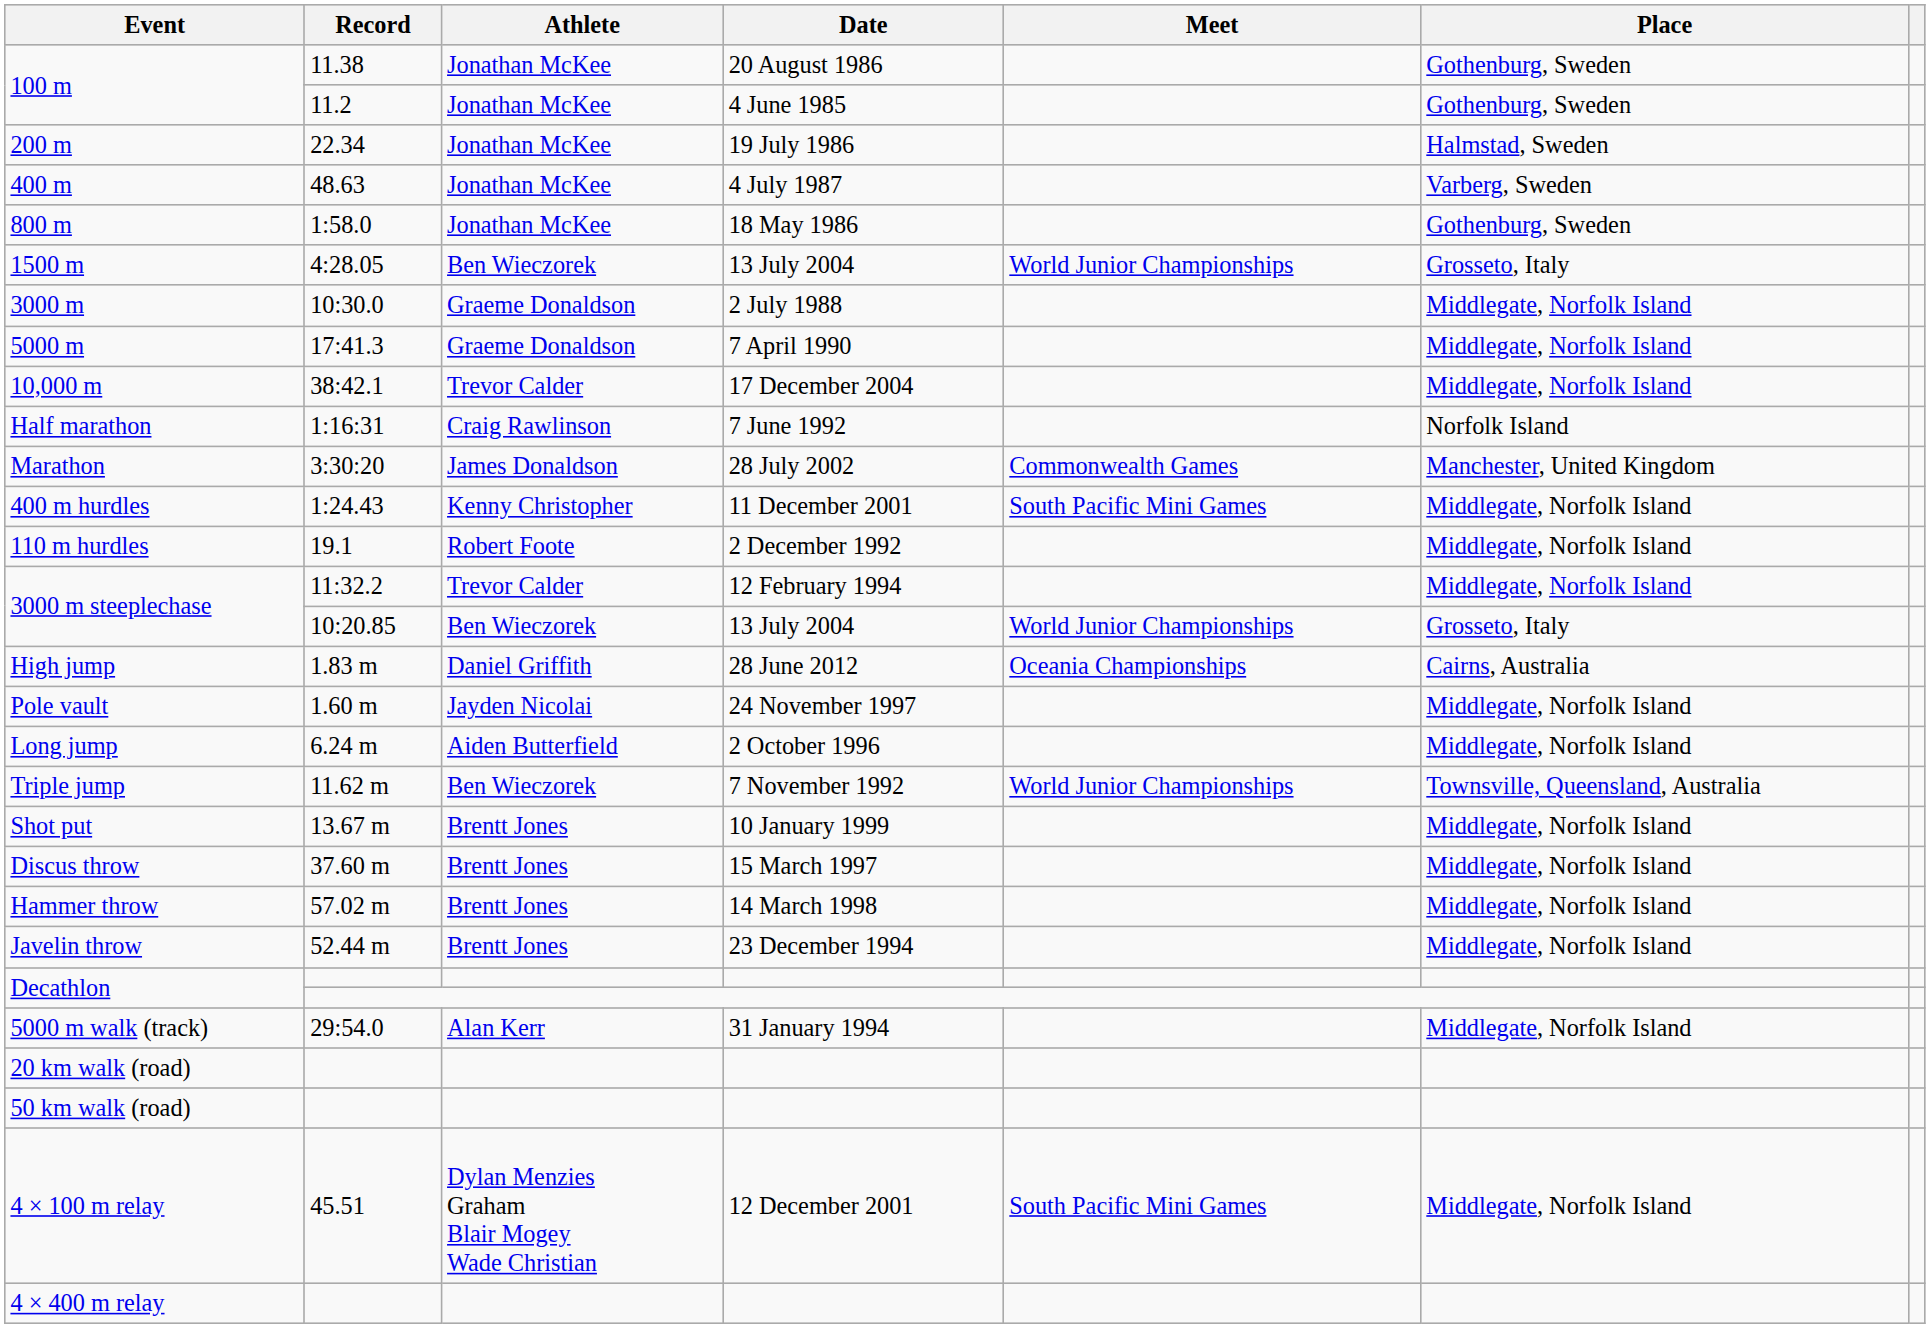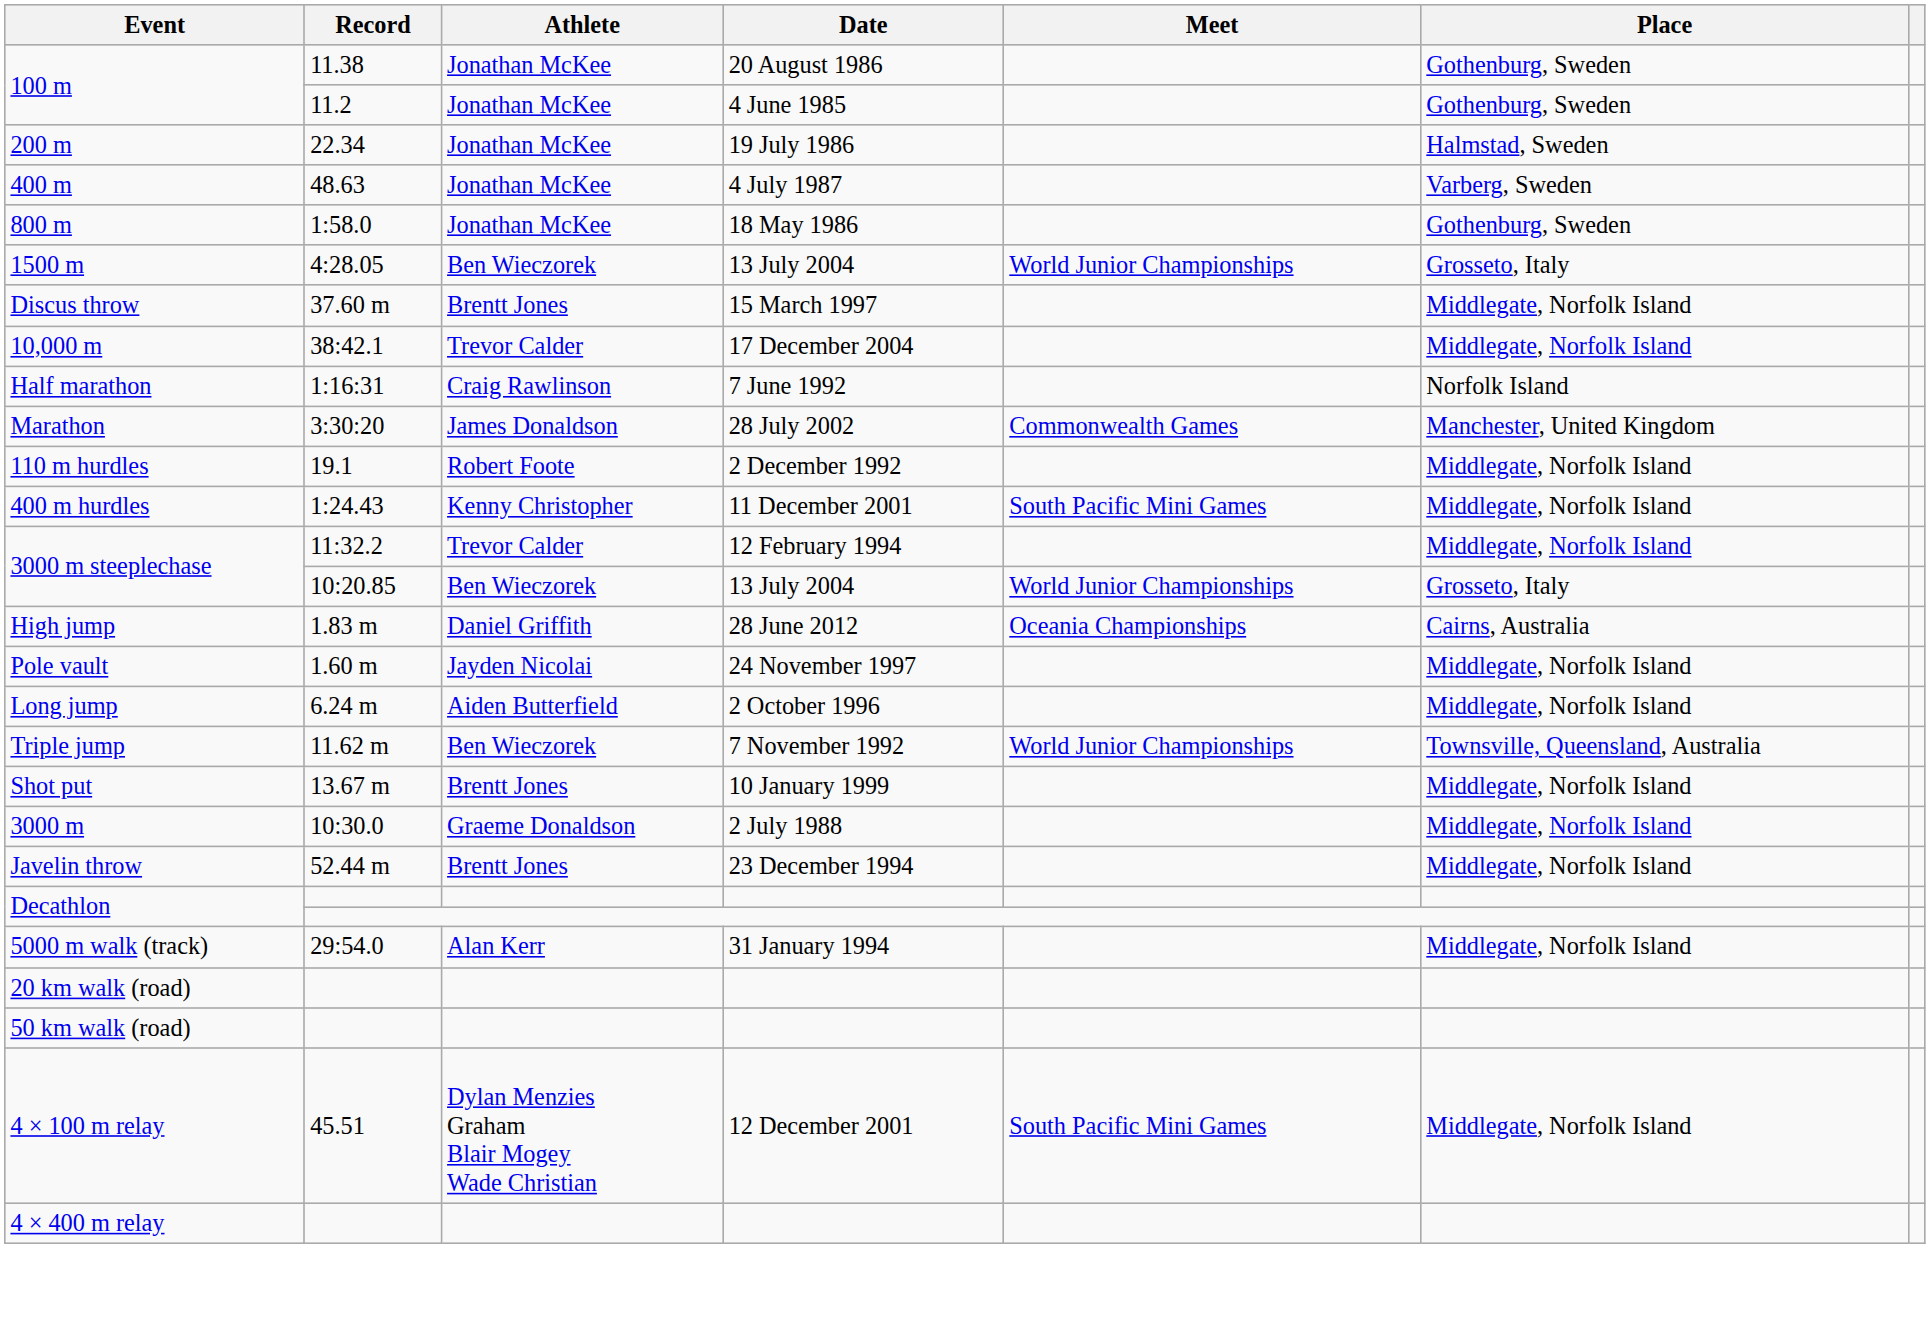rows swapped: 3000 m <-> Discus throw
- row: 5000 m | 17:41.3 | Graeme Donaldson | 7 April 1990 | Middlegate, Norfolk Island
rows swapped: 110 m hurdles <-> 400 m hurdles
- row: Hammer throw | 57.02 m | Brentt Jones | 14 March 1998 | Middlegate, Norfolk Island
